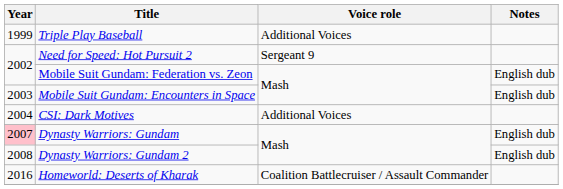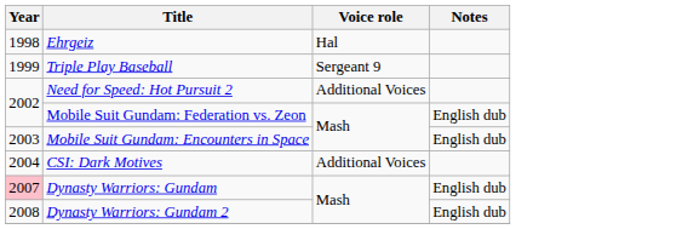+ row: 1998 | Ehrgeiz | Hal
Triple Play Baseball | Voice role: Additional Voices -> Sergeant 9
Need for Speed: Hot Pursuit 2 | Voice role: Sergeant 9 -> Additional Voices
- row: 2016 | Homeworld: Deserts of Kharak | Coalition Battlecruiser / Assault Commander
